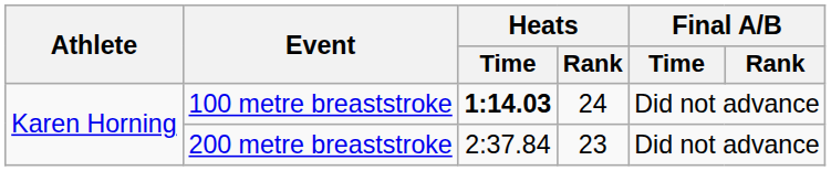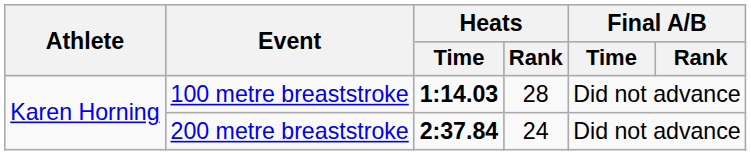100 metre breaststroke | Heats / Rank: 24 -> 28
200 metre breaststroke | Heats / Time: normal -> bold
200 metre breaststroke | Heats / Rank: 23 -> 24
